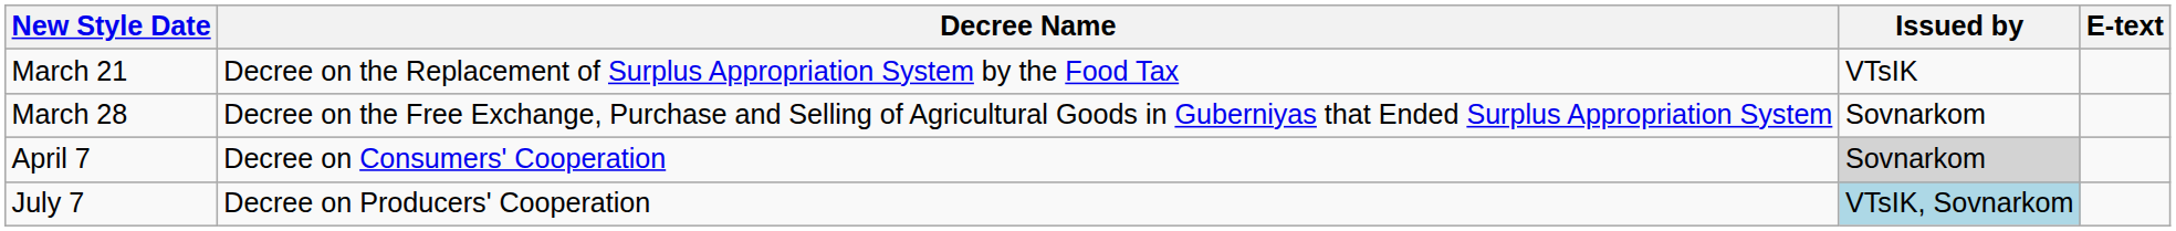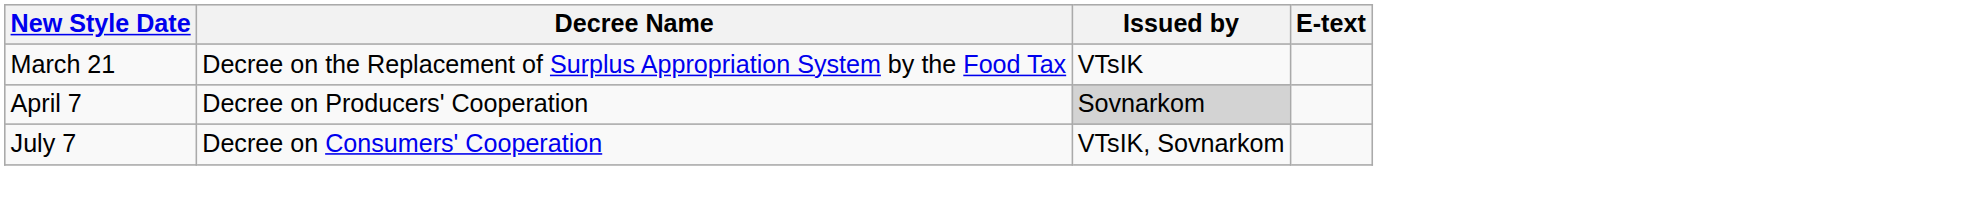- row: March 28 | Decree on the Free Exchange, Purchase and Selling of Agricultural Goods in Guberniyas that Ended Surplus Appropriation System | Sovnarkom
April 7 | Decree Name: Decree on Consumers' Cooperation -> Decree on Producers' Cooperation
July 7 | Decree Name: Decree on Producers' Cooperation -> Decree on Consumers' Cooperation
July 7 | Issued by: lightblue background -> no background
